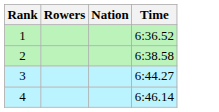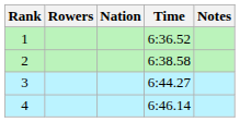+ column: Notes
